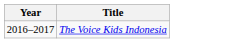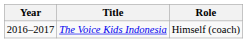+ column: Role | Himself (coach)
